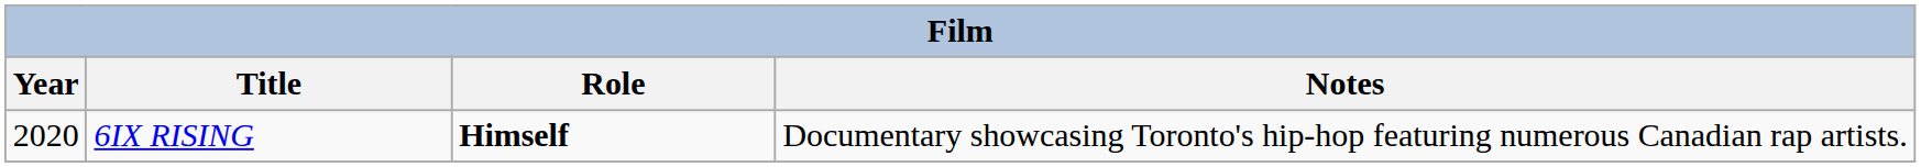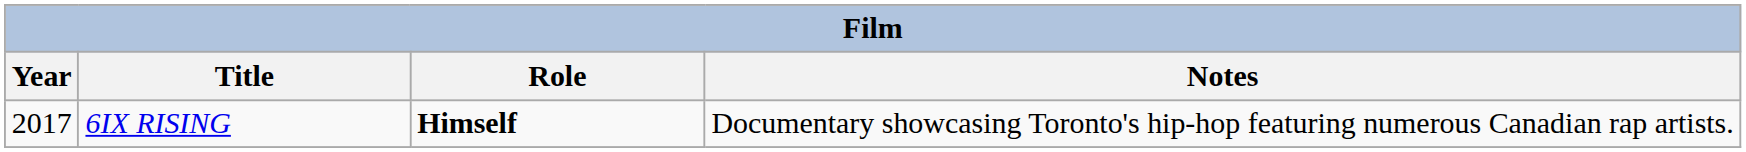6IX RISING | Year: 2020 -> 2017
